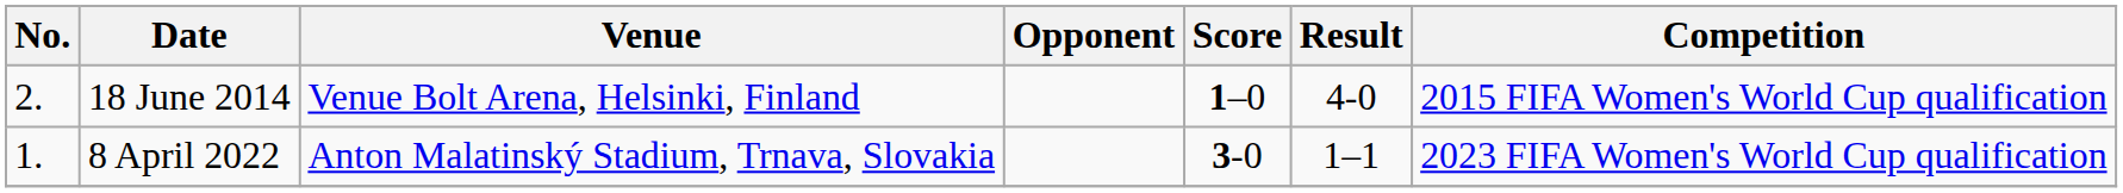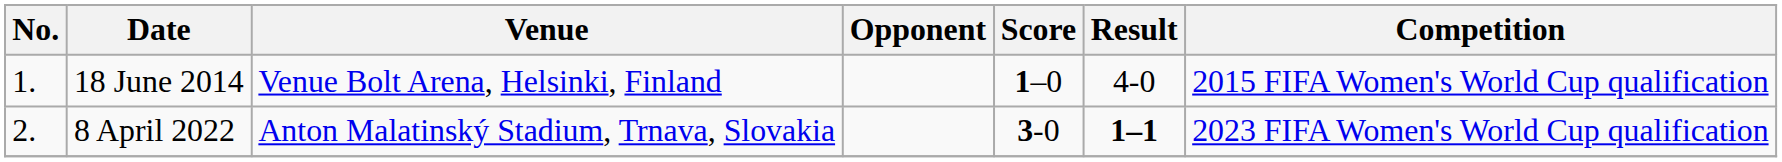18 June 2014 | No.: 2. -> 1.
8 April 2022 | No.: 1. -> 2.
8 April 2022 | Result: normal -> bold
